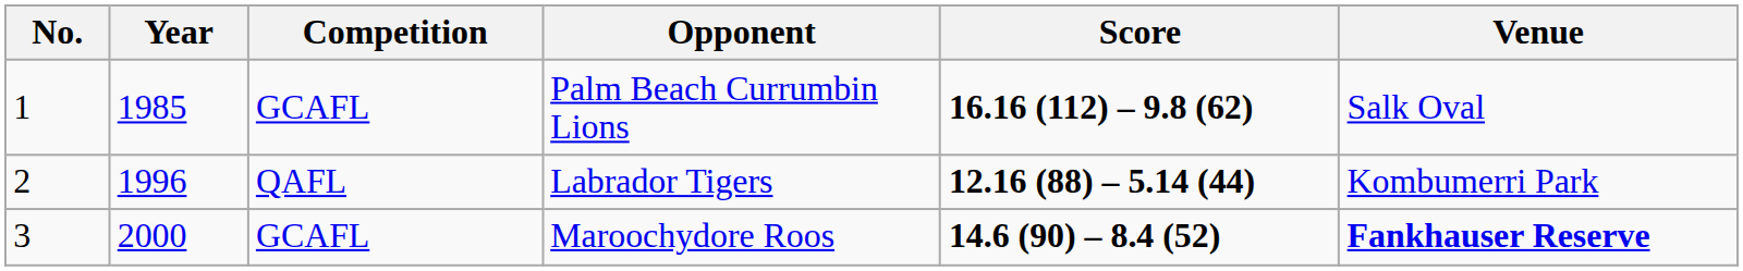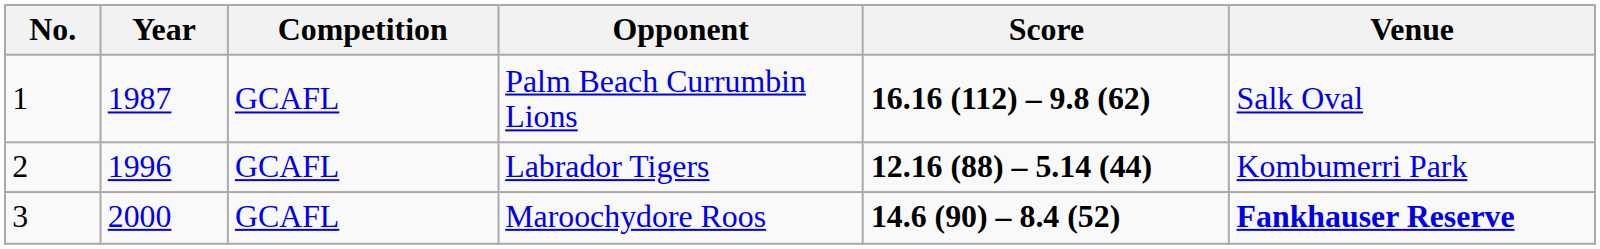Palm Beach Currumbin Lions | Year: 1985 -> 1987
Labrador Tigers | Competition: QAFL -> GCAFL
